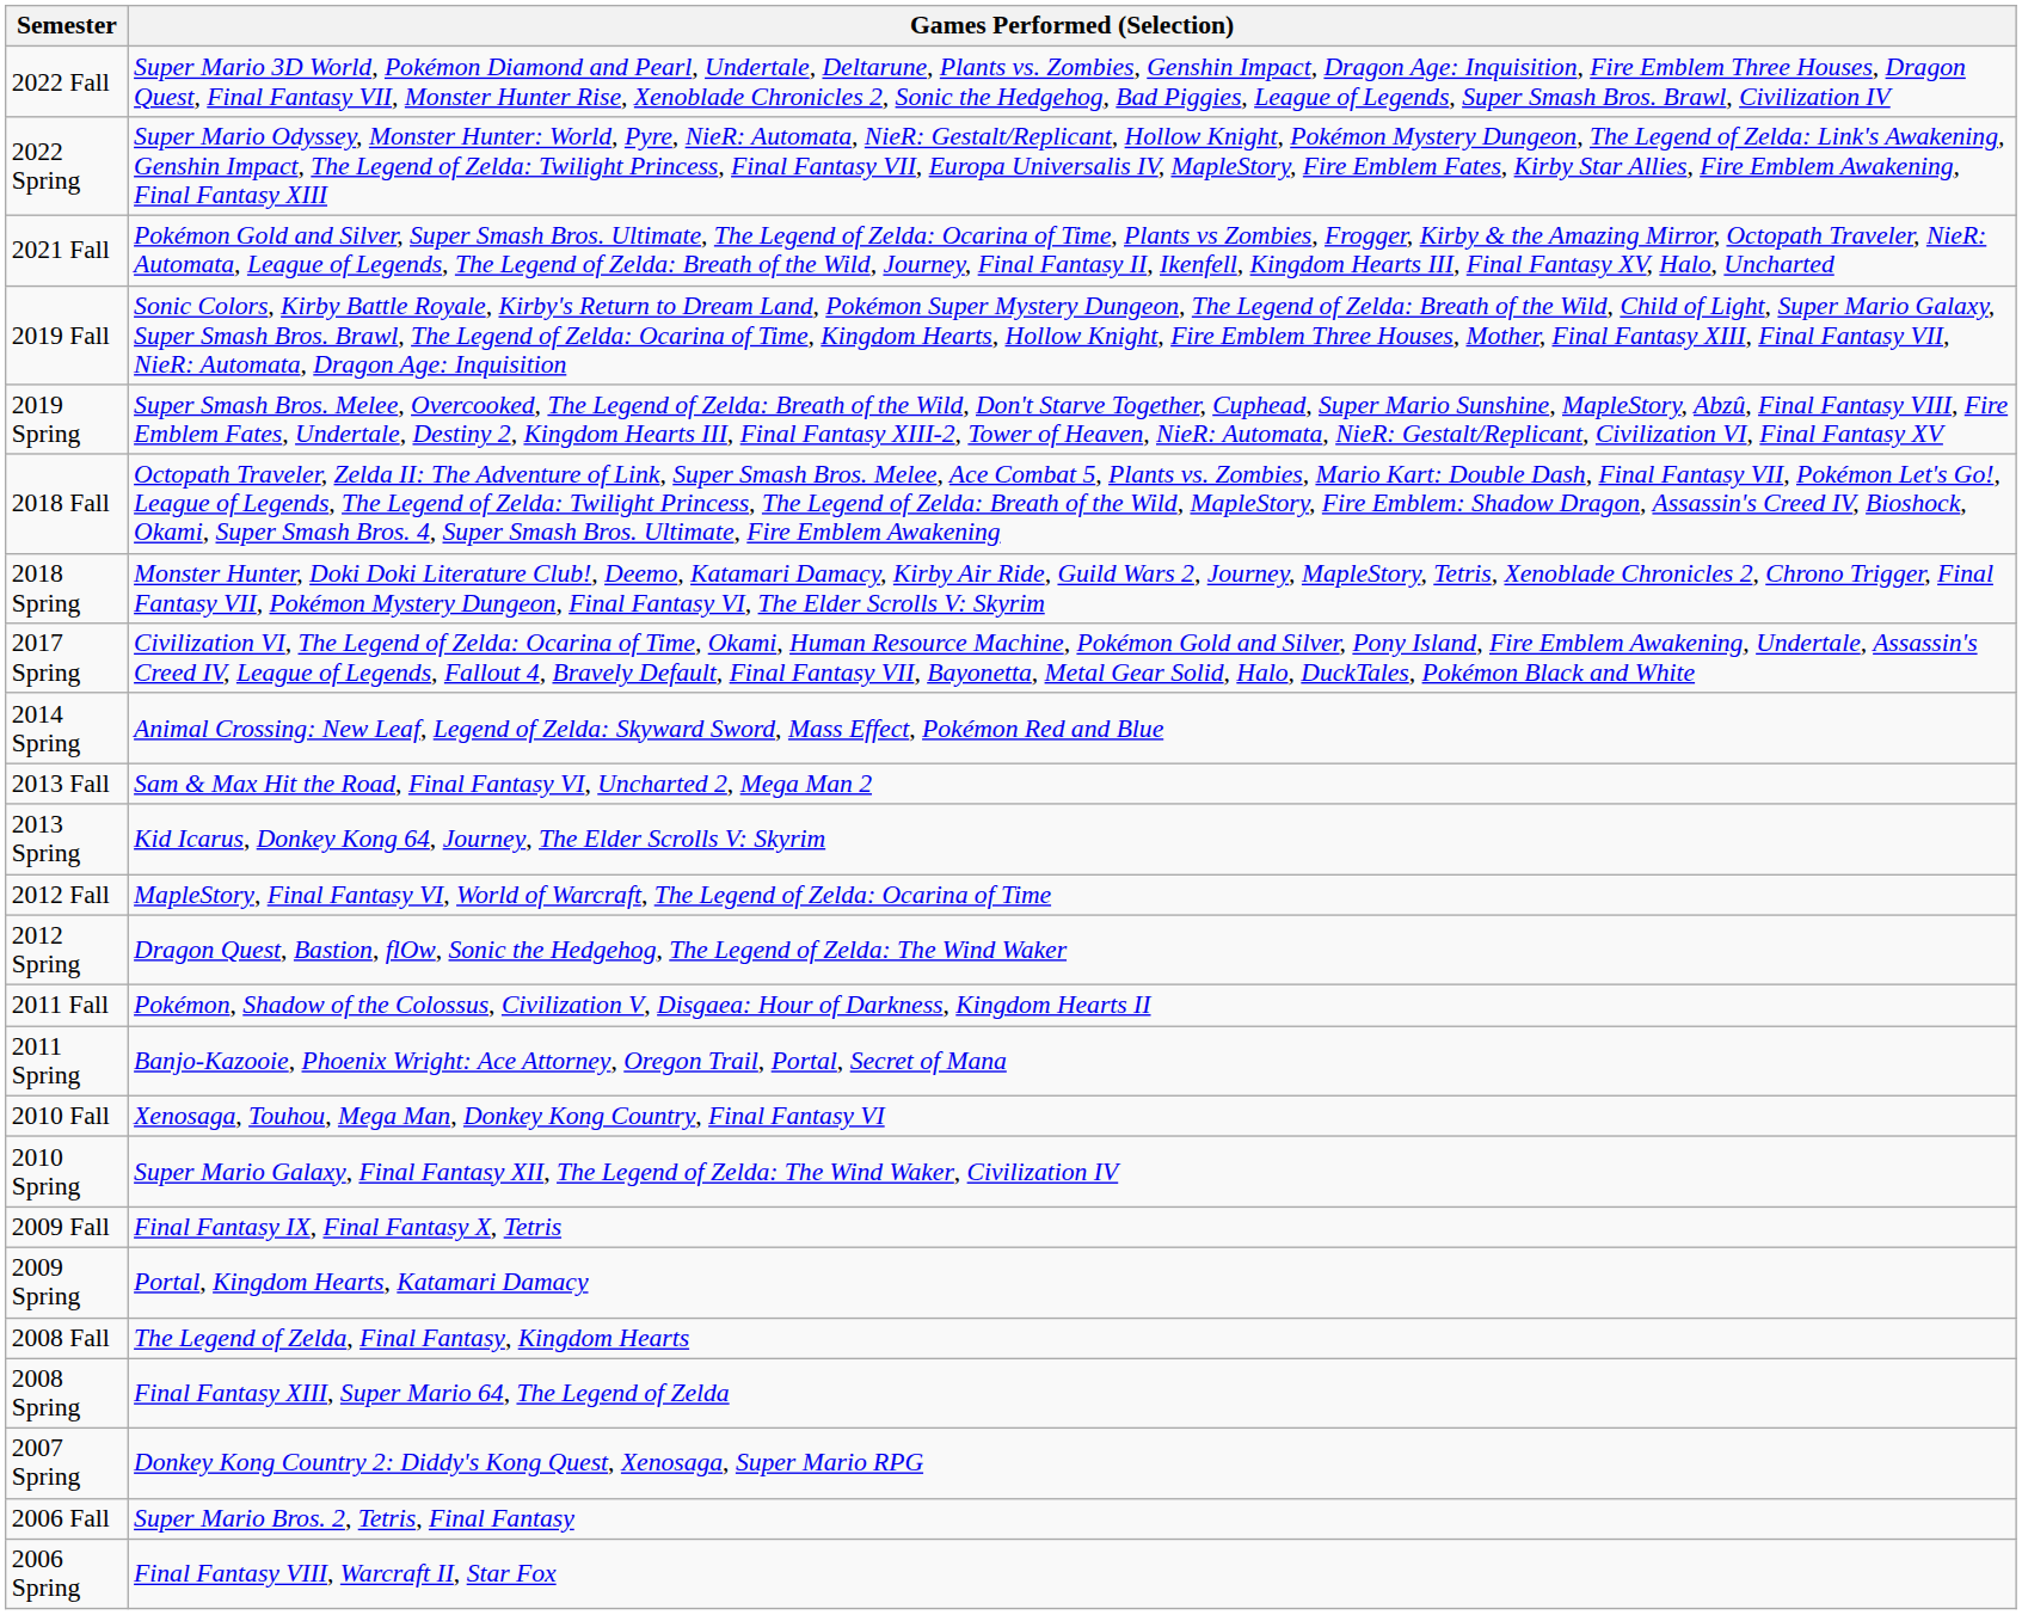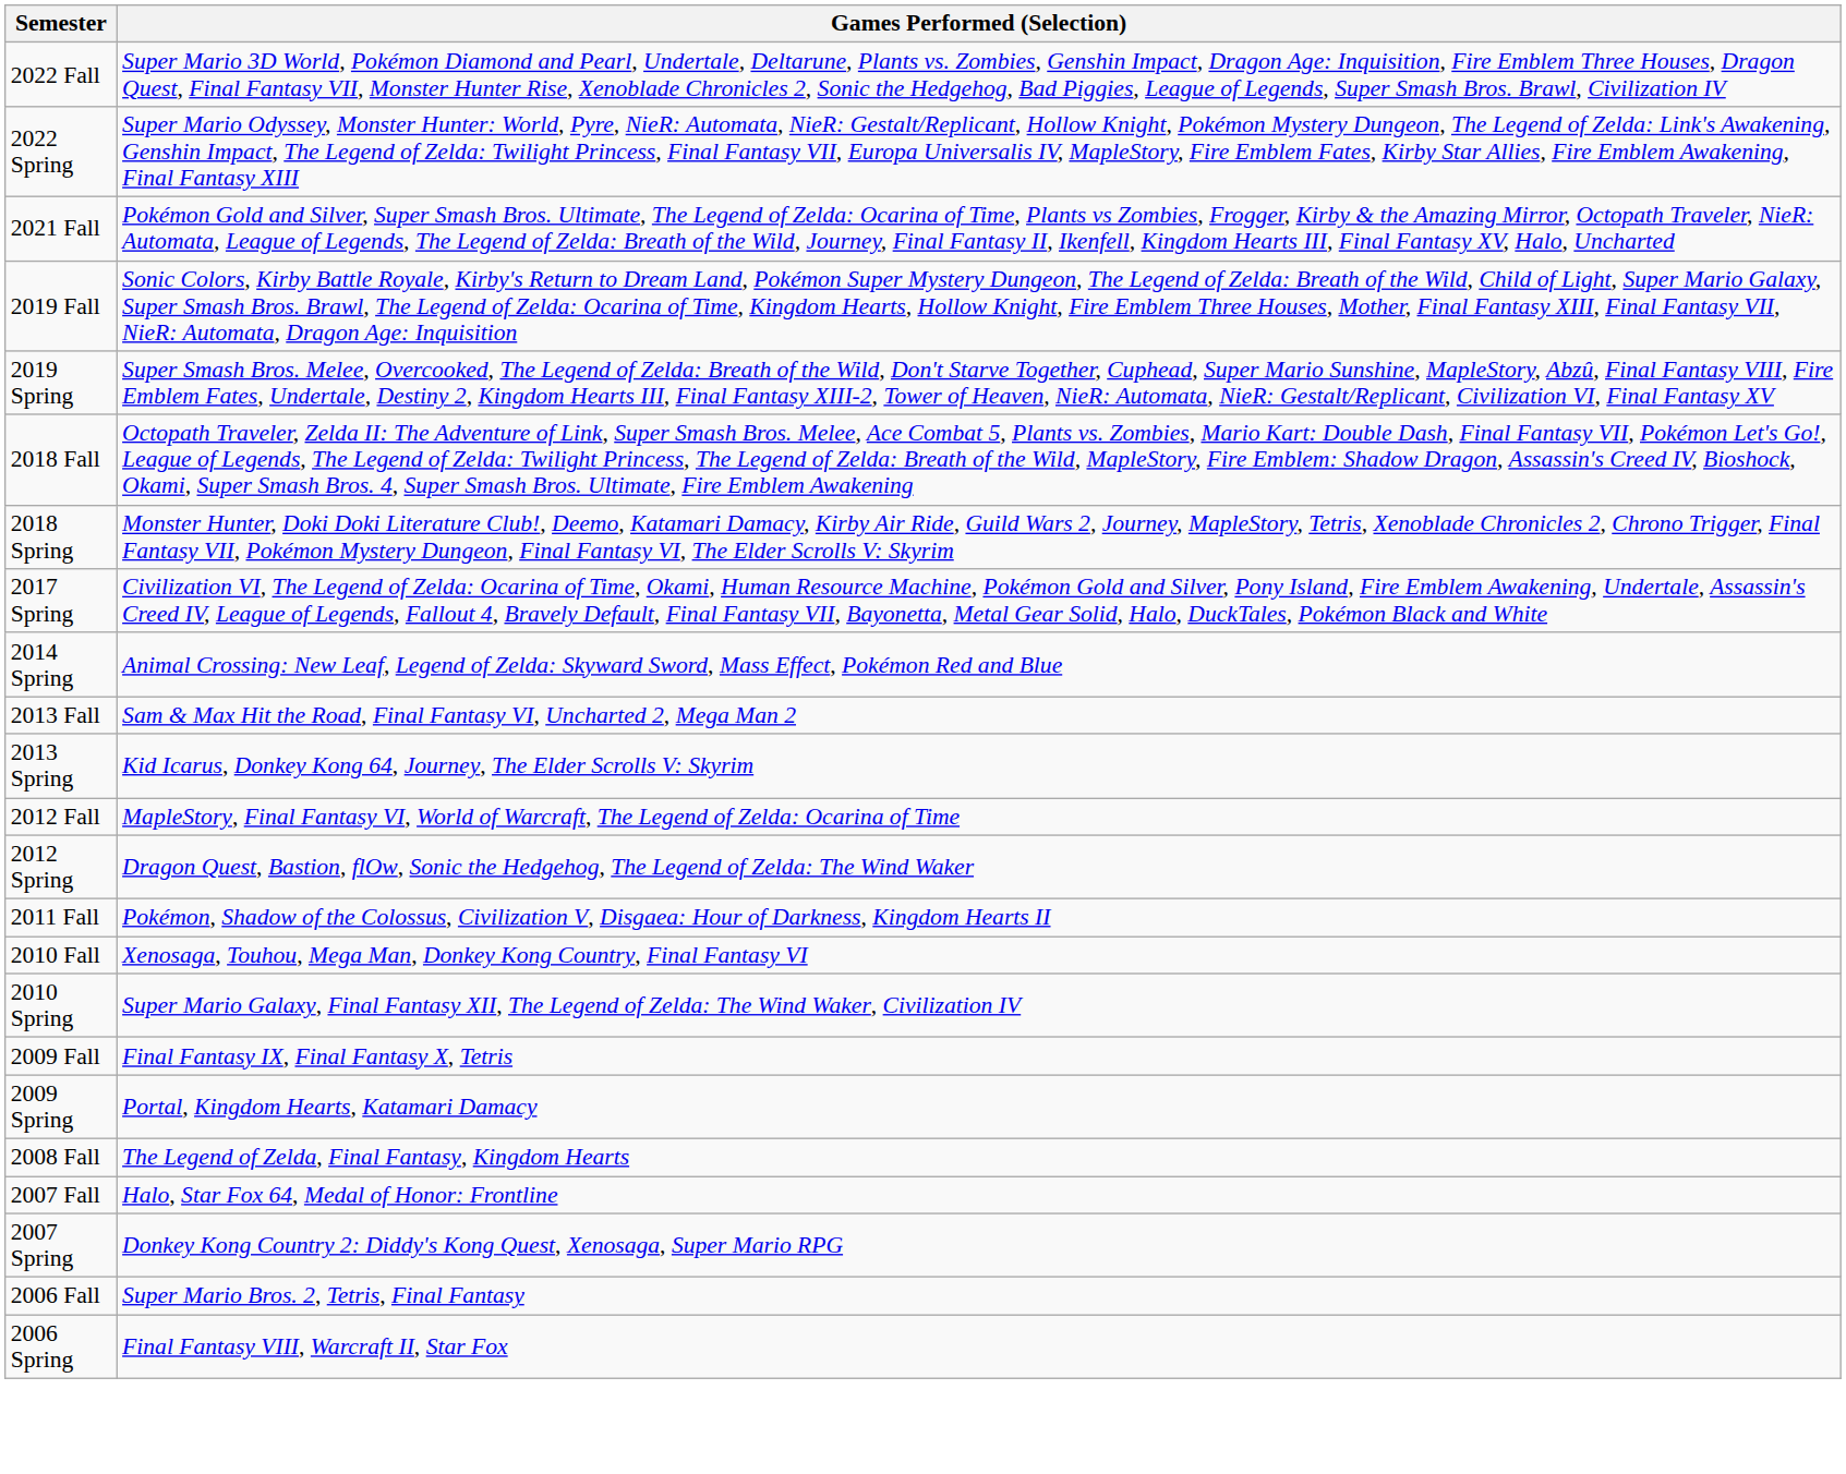- row: 2011 Spring | Banjo-Kazooie, Phoenix Wright: Ace Attorney, Oregon Trail, Portal, Secret of Mana
- row: 2008 Spring | Final Fantasy XIII, Super Mario 64, The Legend of Zelda
+ row: 2007 Fall | Halo, Star Fox 64, Medal of Honor: Frontline
